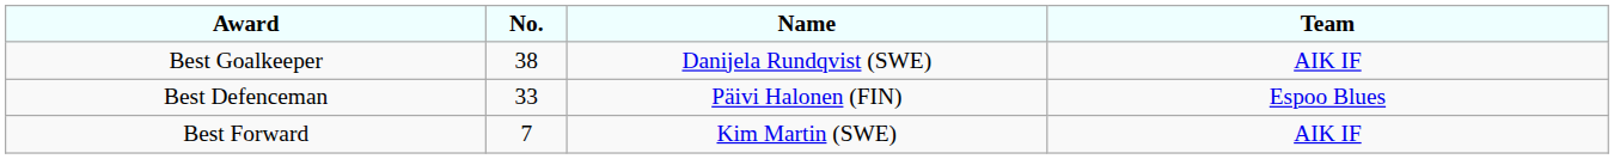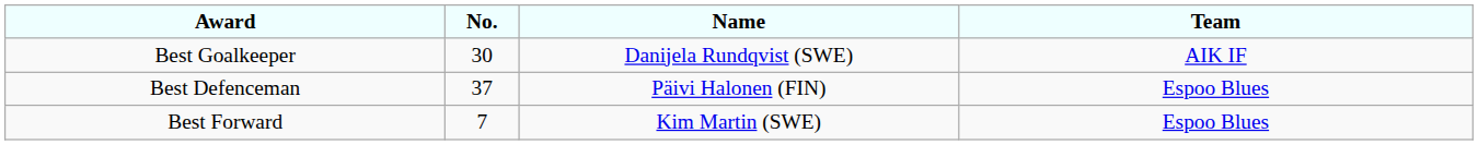Best Goalkeeper | column 2: 38 -> 30
Best Defenceman | column 2: 33 -> 37
Best Forward | column 4: AIK IF -> Espoo Blues
